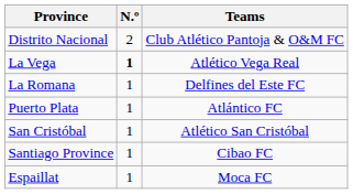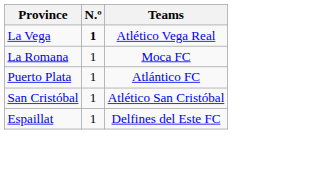- row: Distrito Nacional | 2 | Club Atlético Pantoja & O&M FC
La Romana | Teams: Delfines del Este FC -> Moca FC
- row: Santiago Province | 1 | Cibao FC
Espaillat | Teams: Moca FC -> Delfines del Este FC
